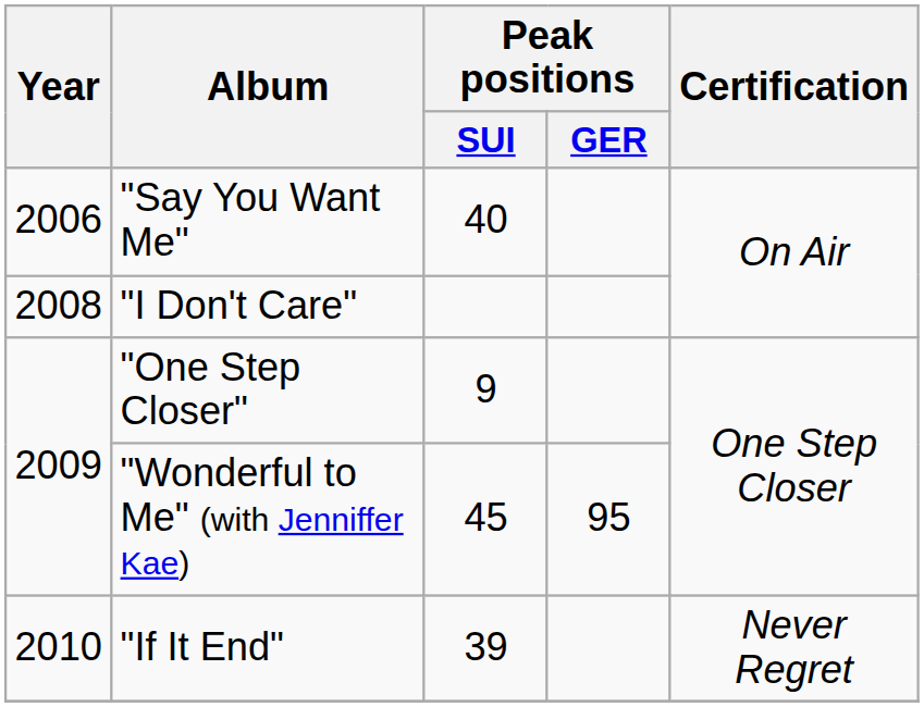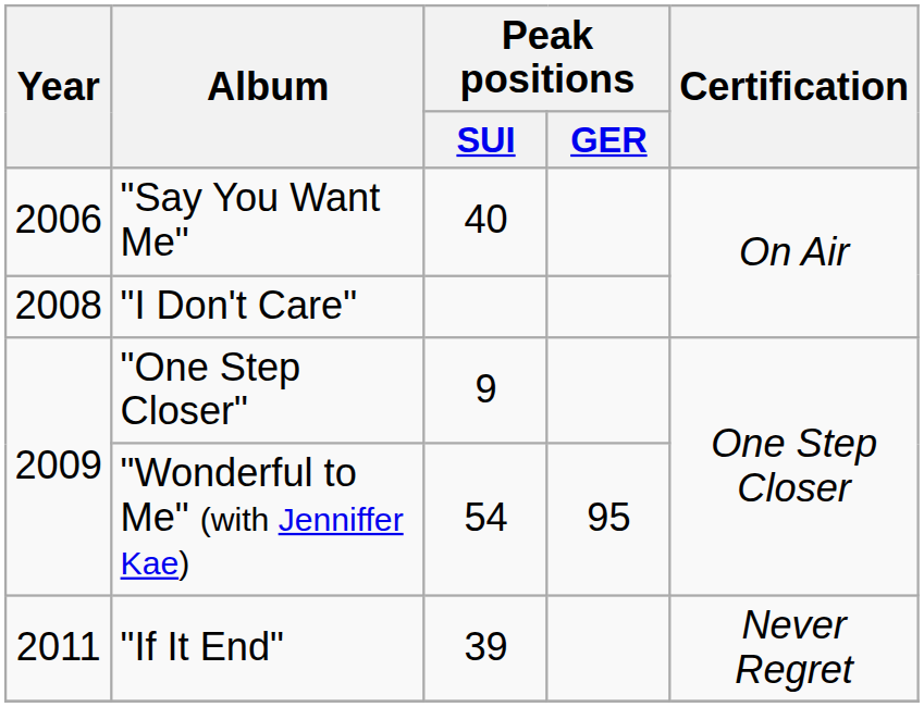"Wonderful to Me" (with Jenniffer Kae) | Peak positions / SUI: 45 -> 54
"If It End" | Year: 2010 -> 2011
